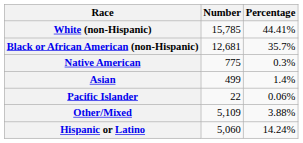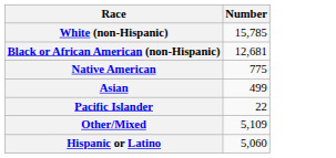- column: Percentage | 44.41% | 35.7% | 0.3% | 1.4% | 0.06% | 3.88% | 14.24%
